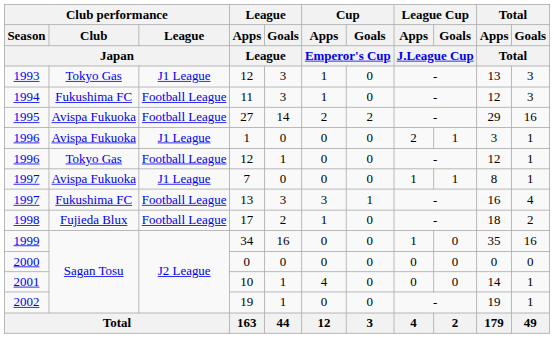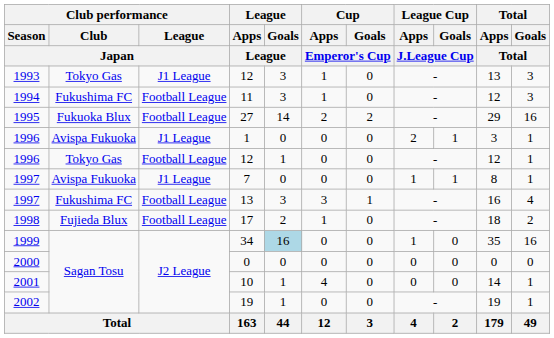27 | Club performance / Club / Japan: Avispa Fukuoka -> Fukuoka Blux
34 | League / Goals / League: no background -> lightblue background
